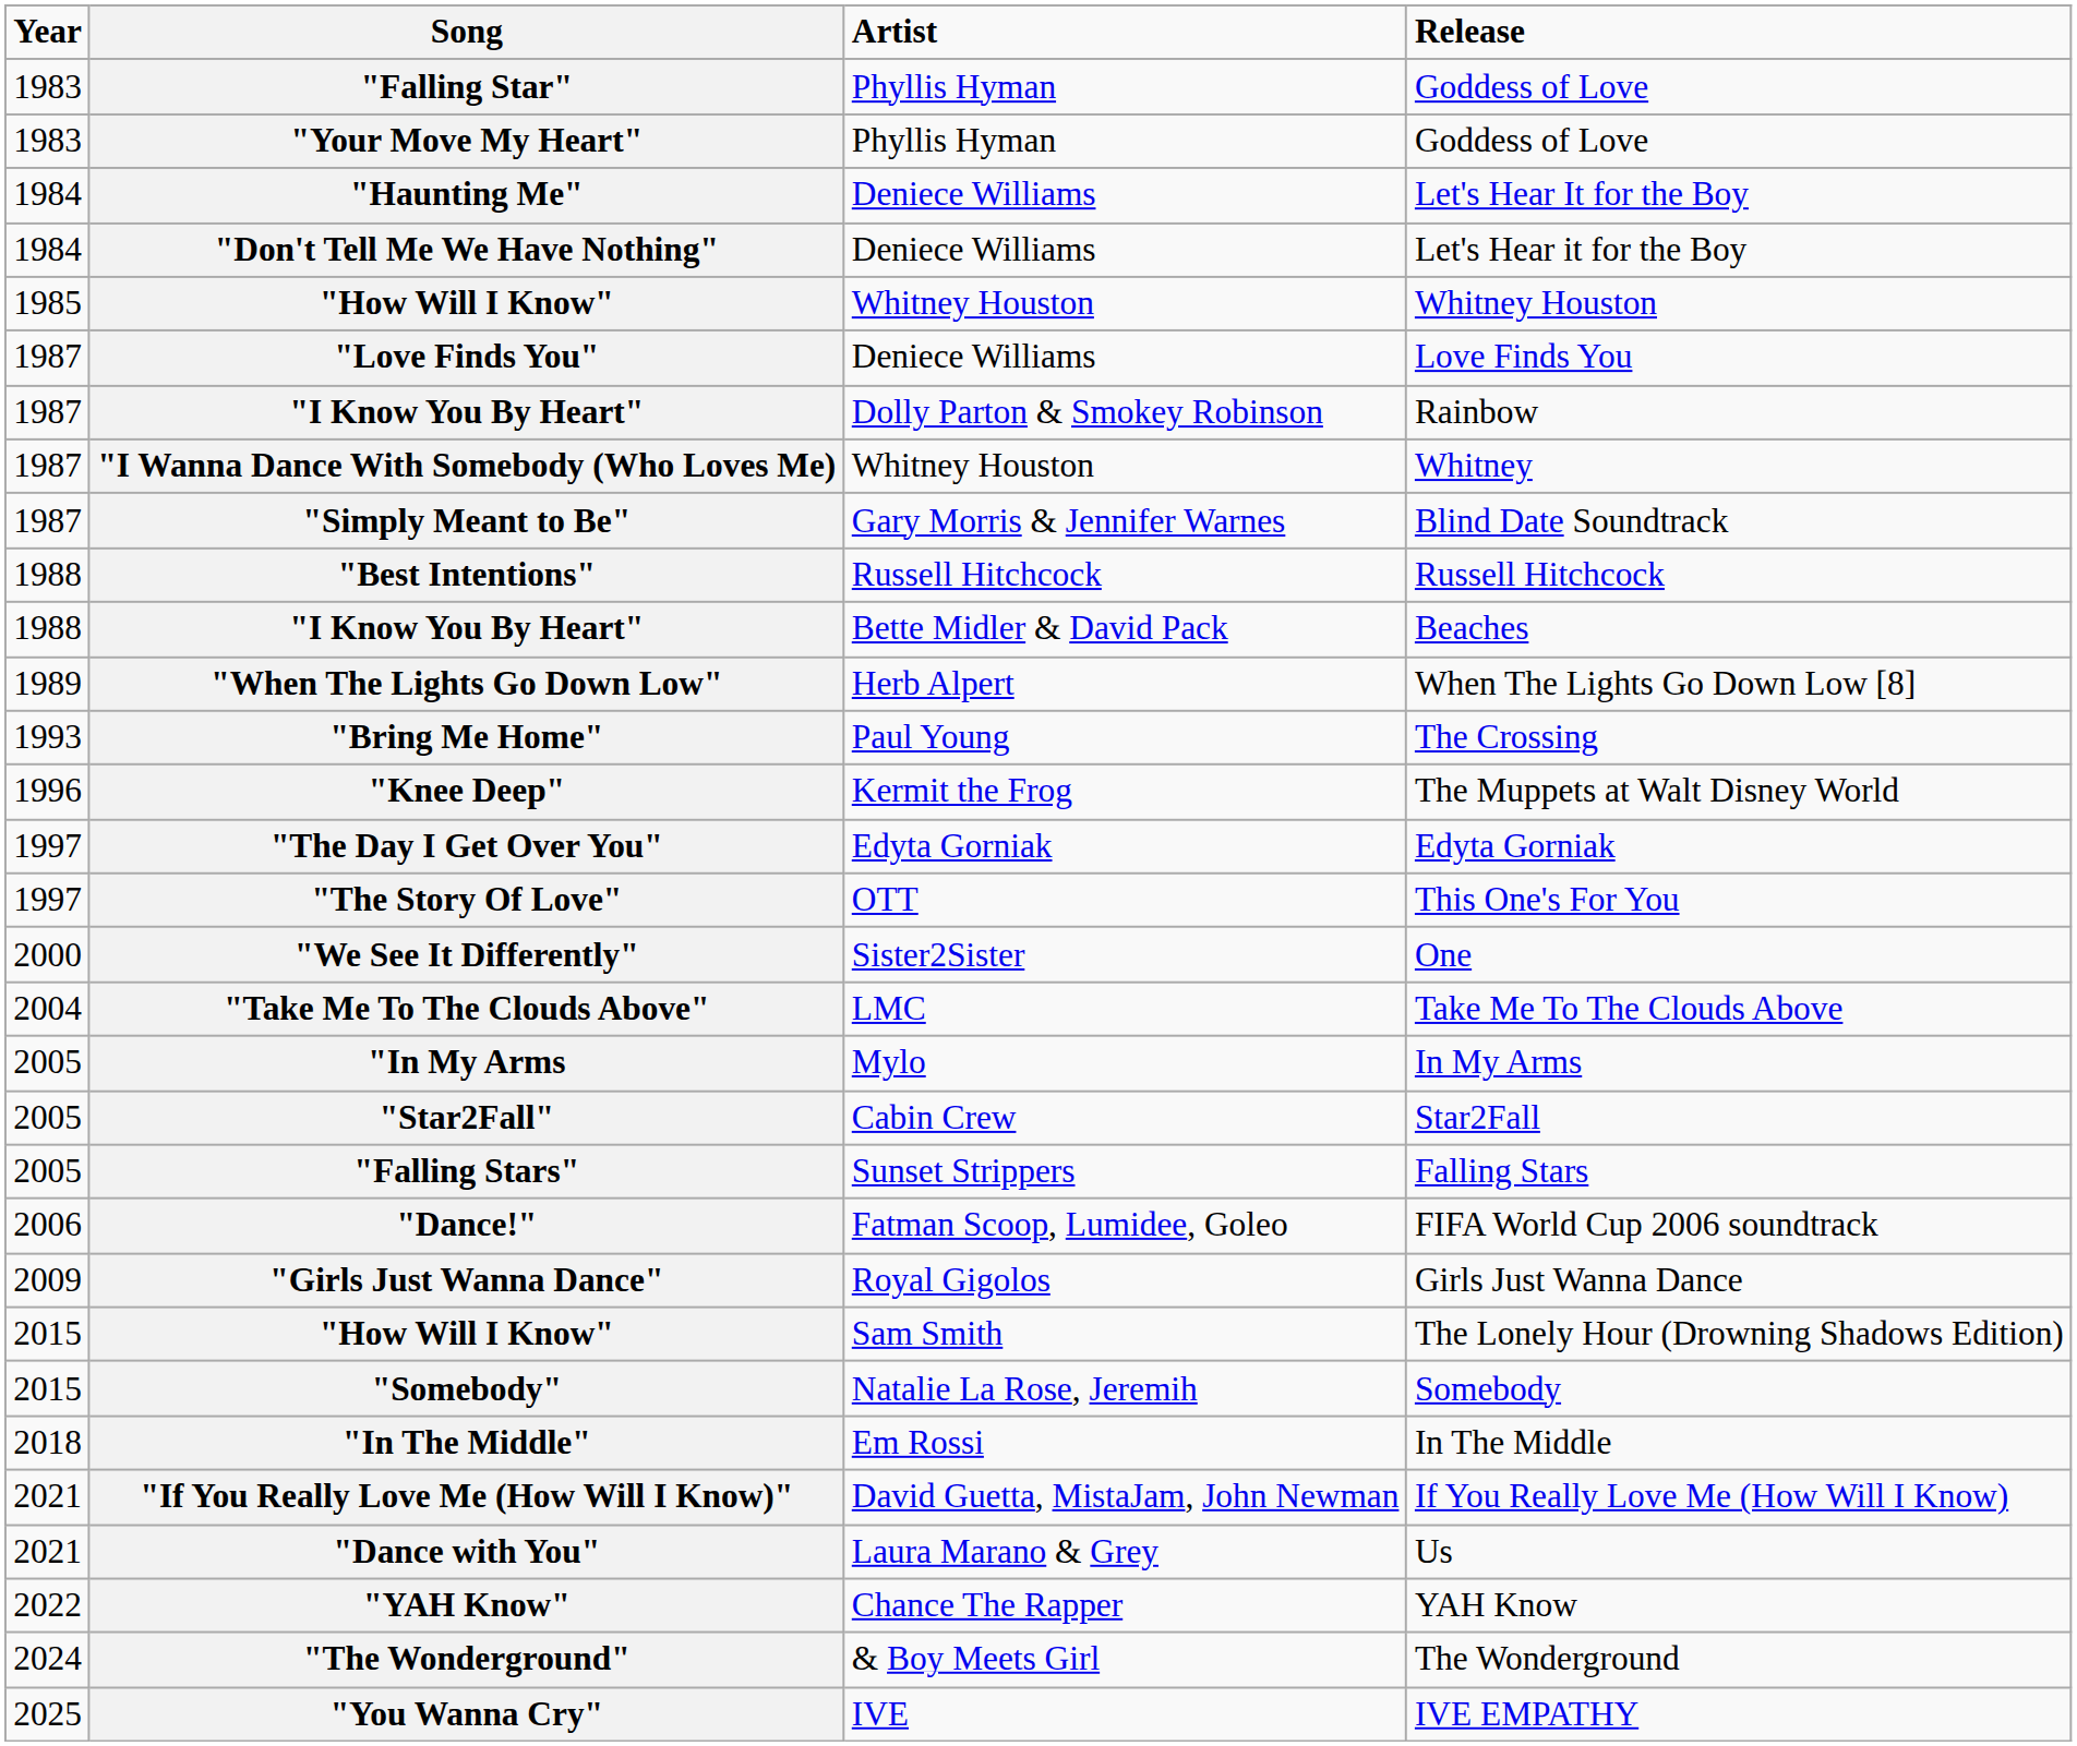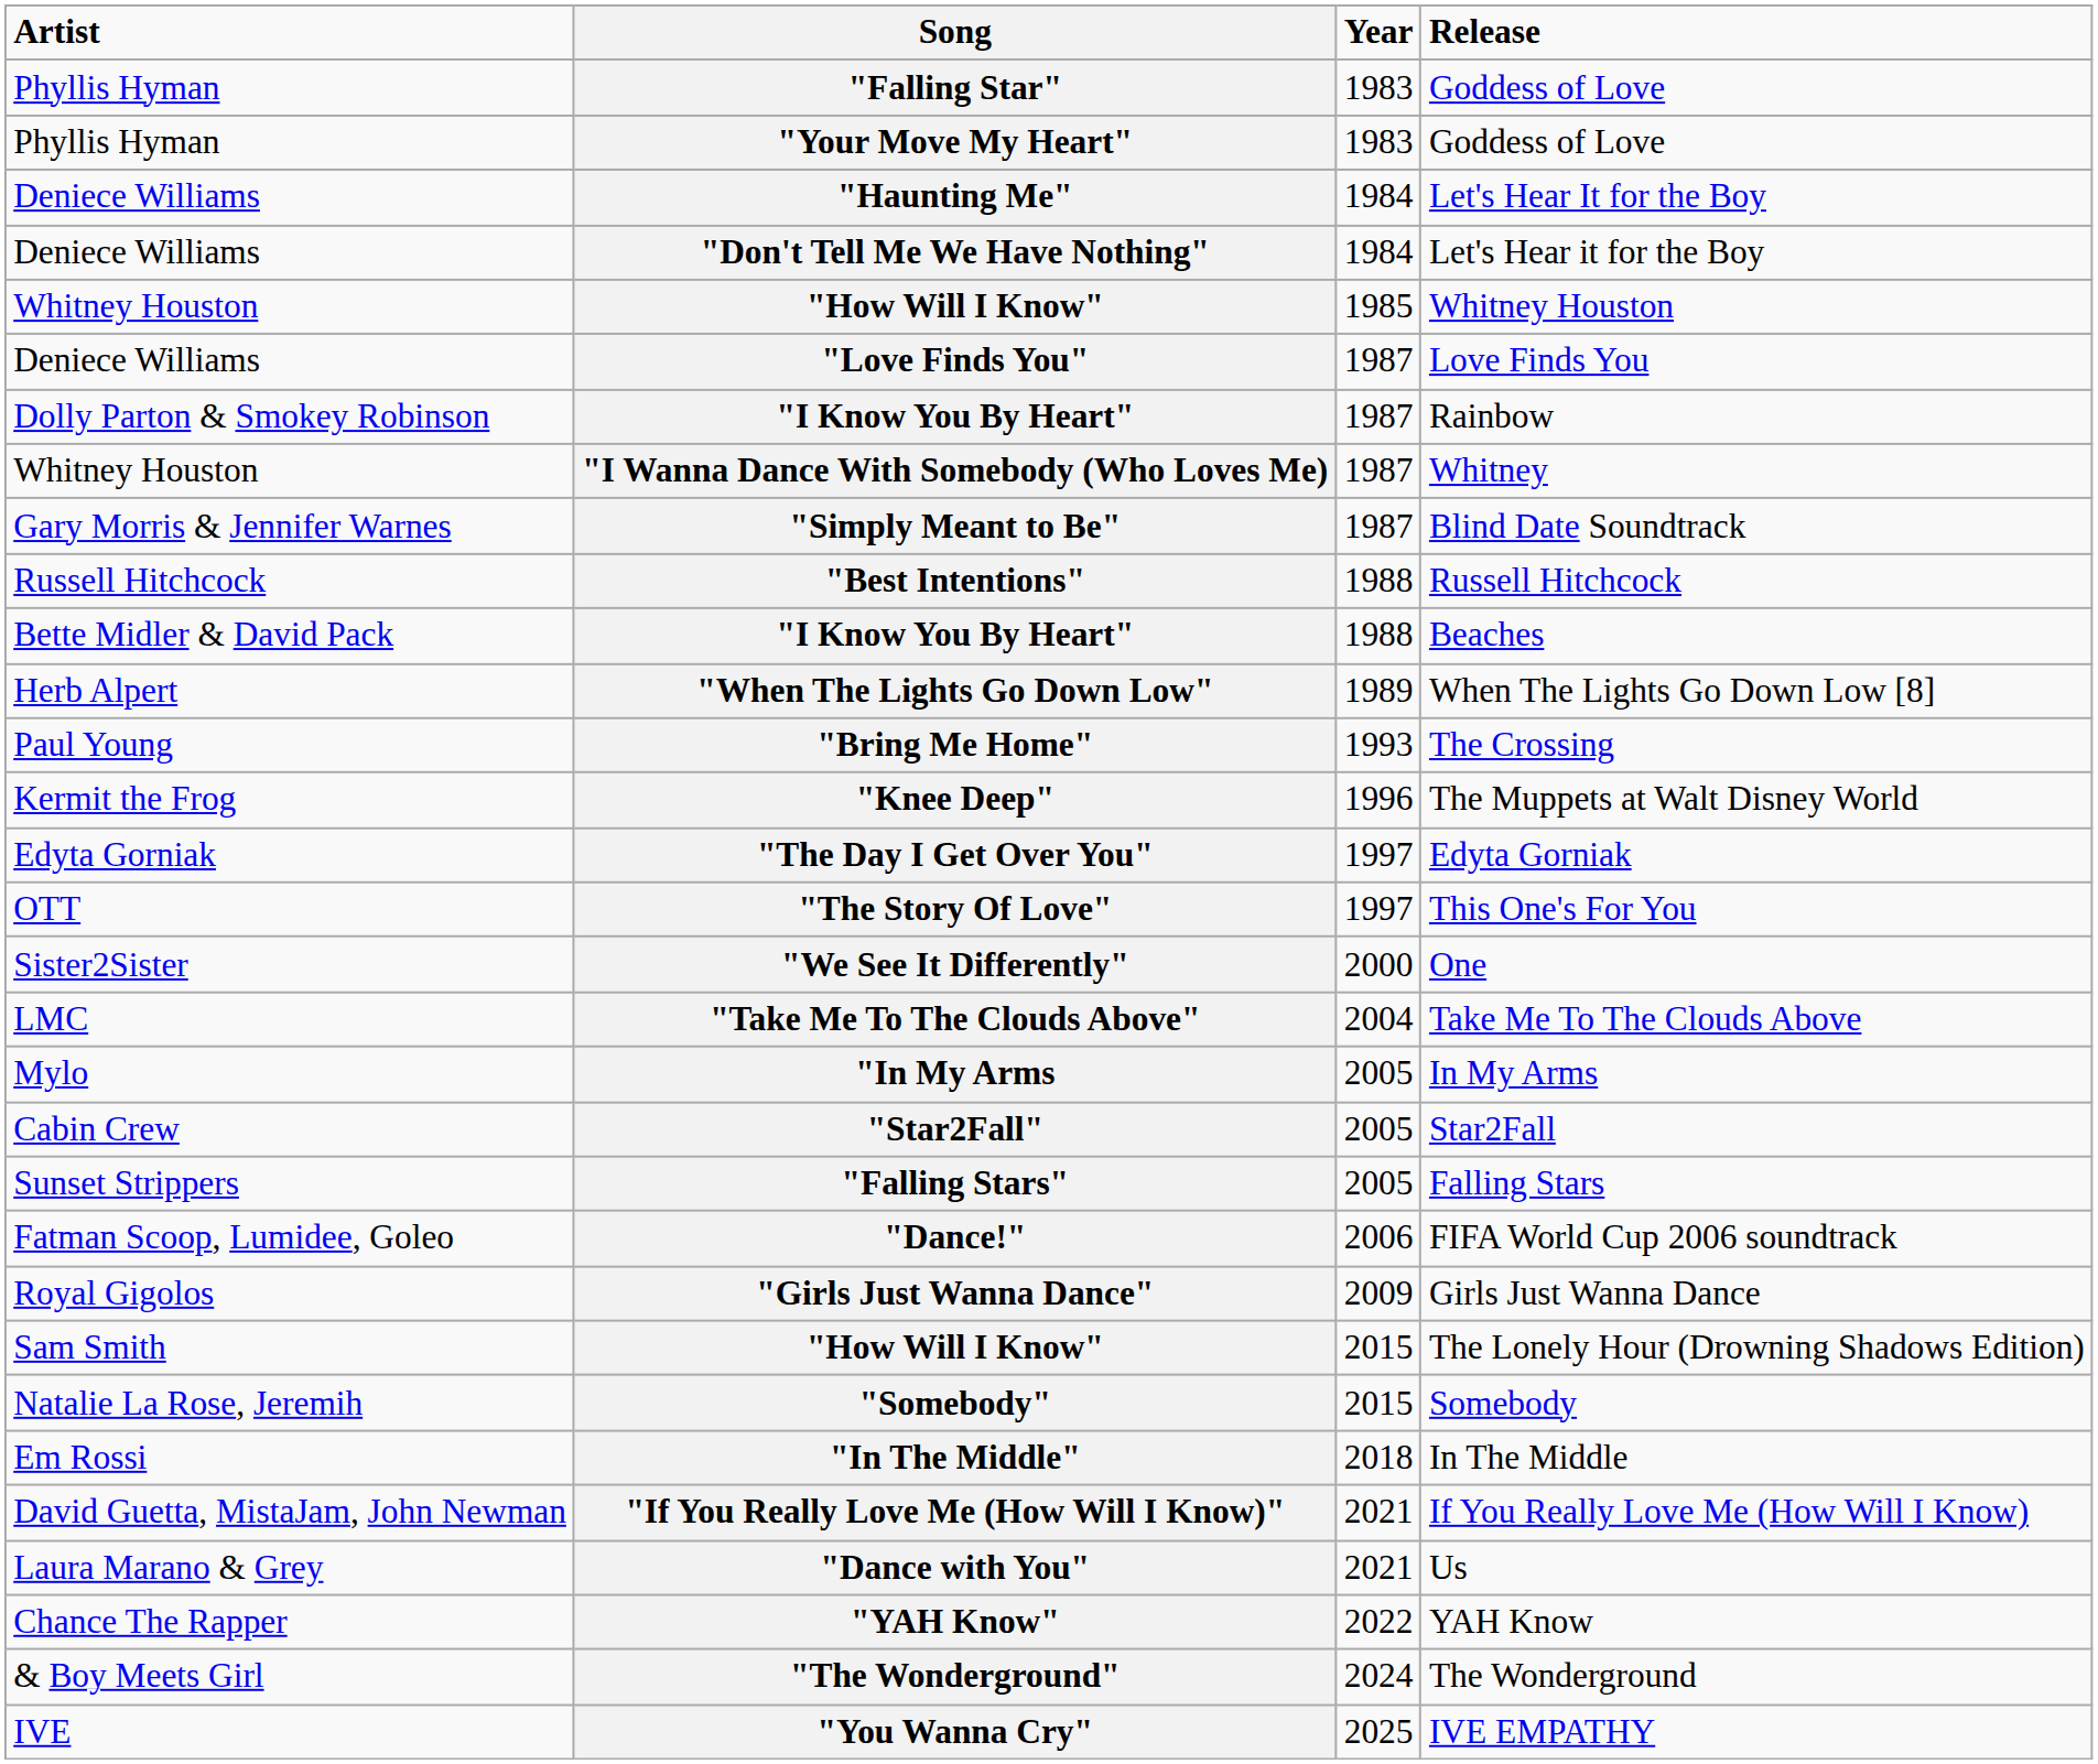columns swapped: Year <-> Artist
